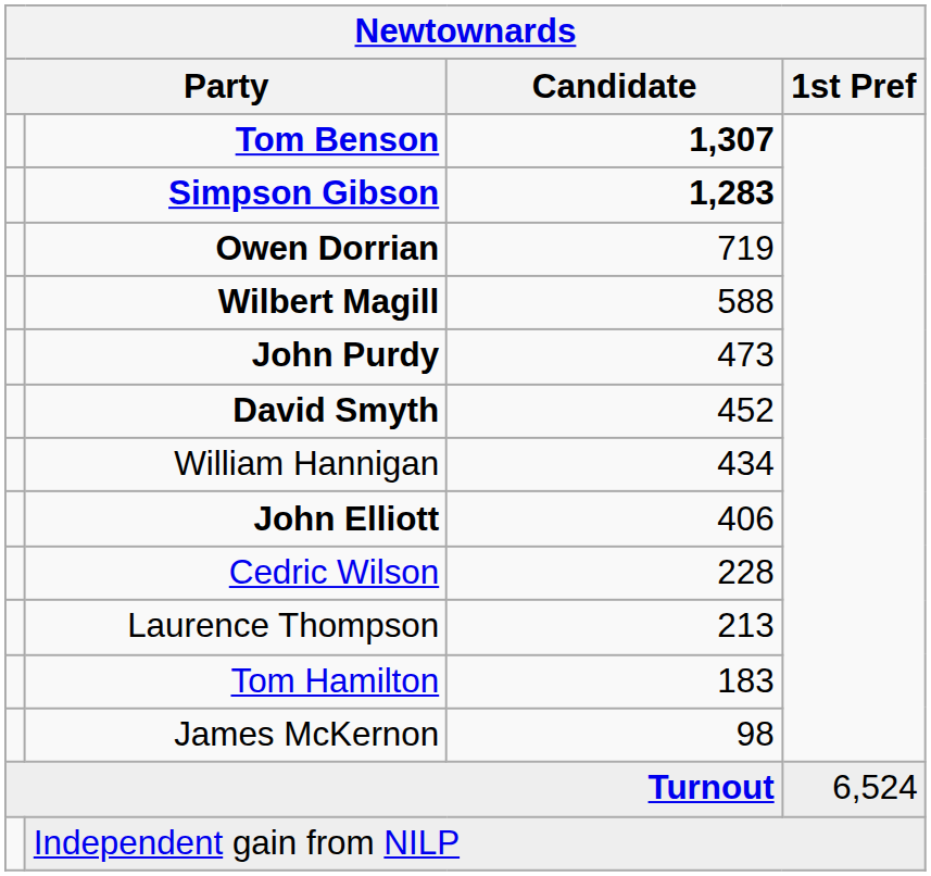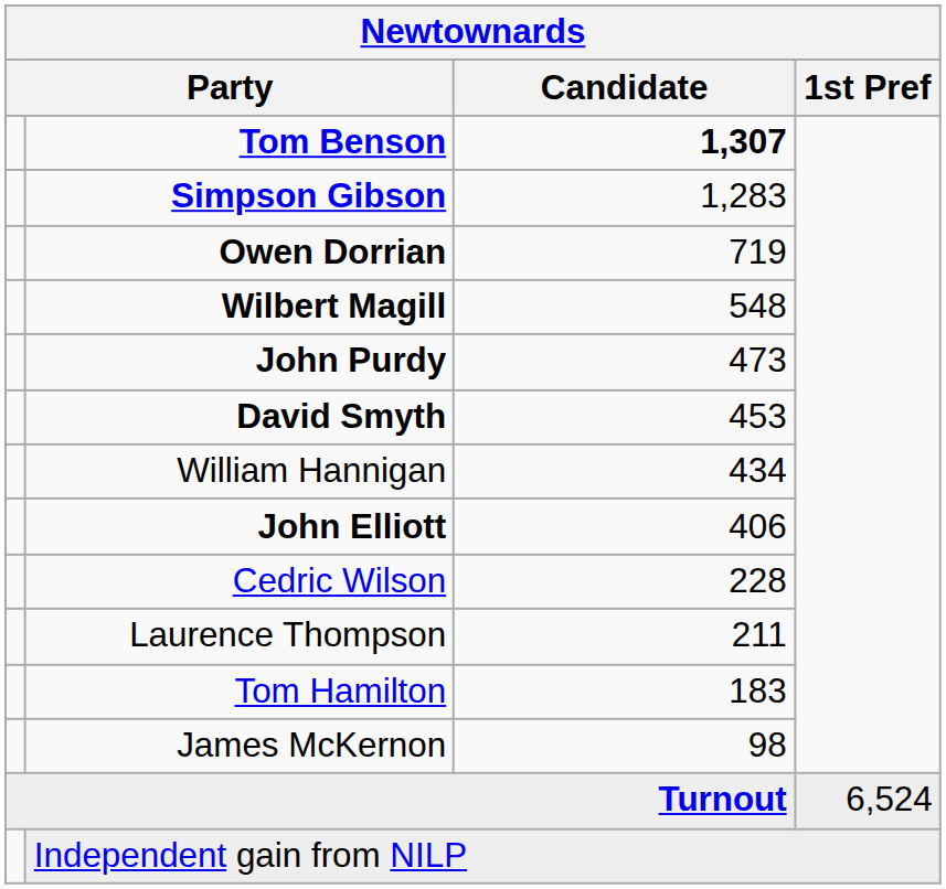Simpson Gibson | Candidate: bold -> normal
Wilbert Magill | Candidate: 588 -> 548
David Smyth | Candidate: 452 -> 453
Laurence Thompson | Candidate: 213 -> 211
